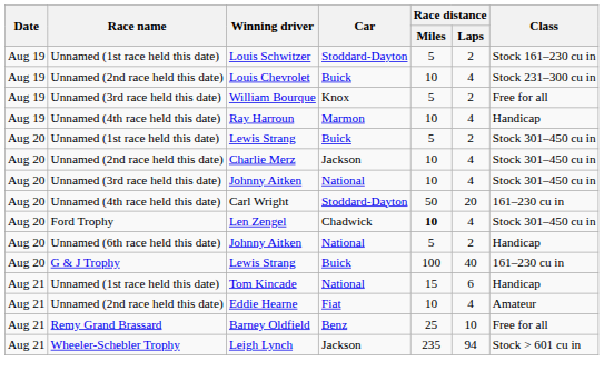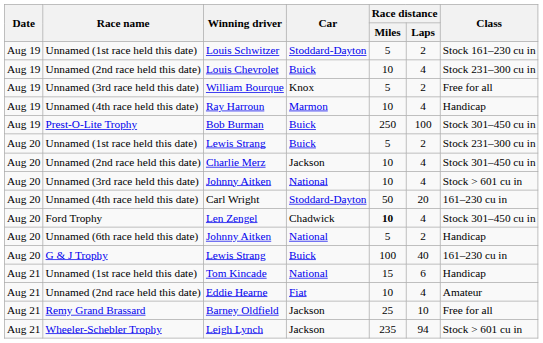+ row: Aug 19 | Prest-O-Lite Trophy | Bob Burman | Buick | 250 | 100 | Stock 301–450 cu in
Unnamed (1st race held this date) / Lewis Strang | Class: Stock 301–450 cu in -> Stock 231–300 cu in
Unnamed (3rd race held this date) / Johnny Aitken | Class: Stock 301–450 cu in -> Stock > 601 cu in
Barney Oldfield | Car: Benz -> Jackson
